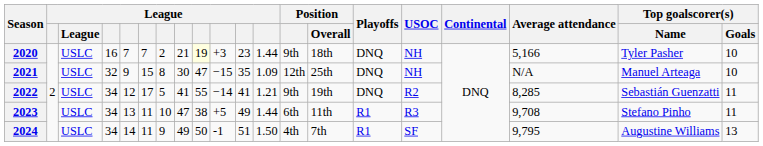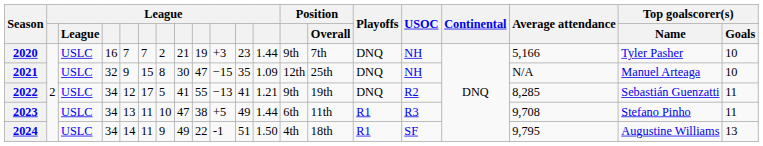2020 | column 9: lightyellow background -> no background
2020 | Position / Overall: 18th -> 7th
2022 | column 10: −14 -> −13
2024 | column 9: 50 -> 22
2024 | Position / Overall: 7th -> 18th
